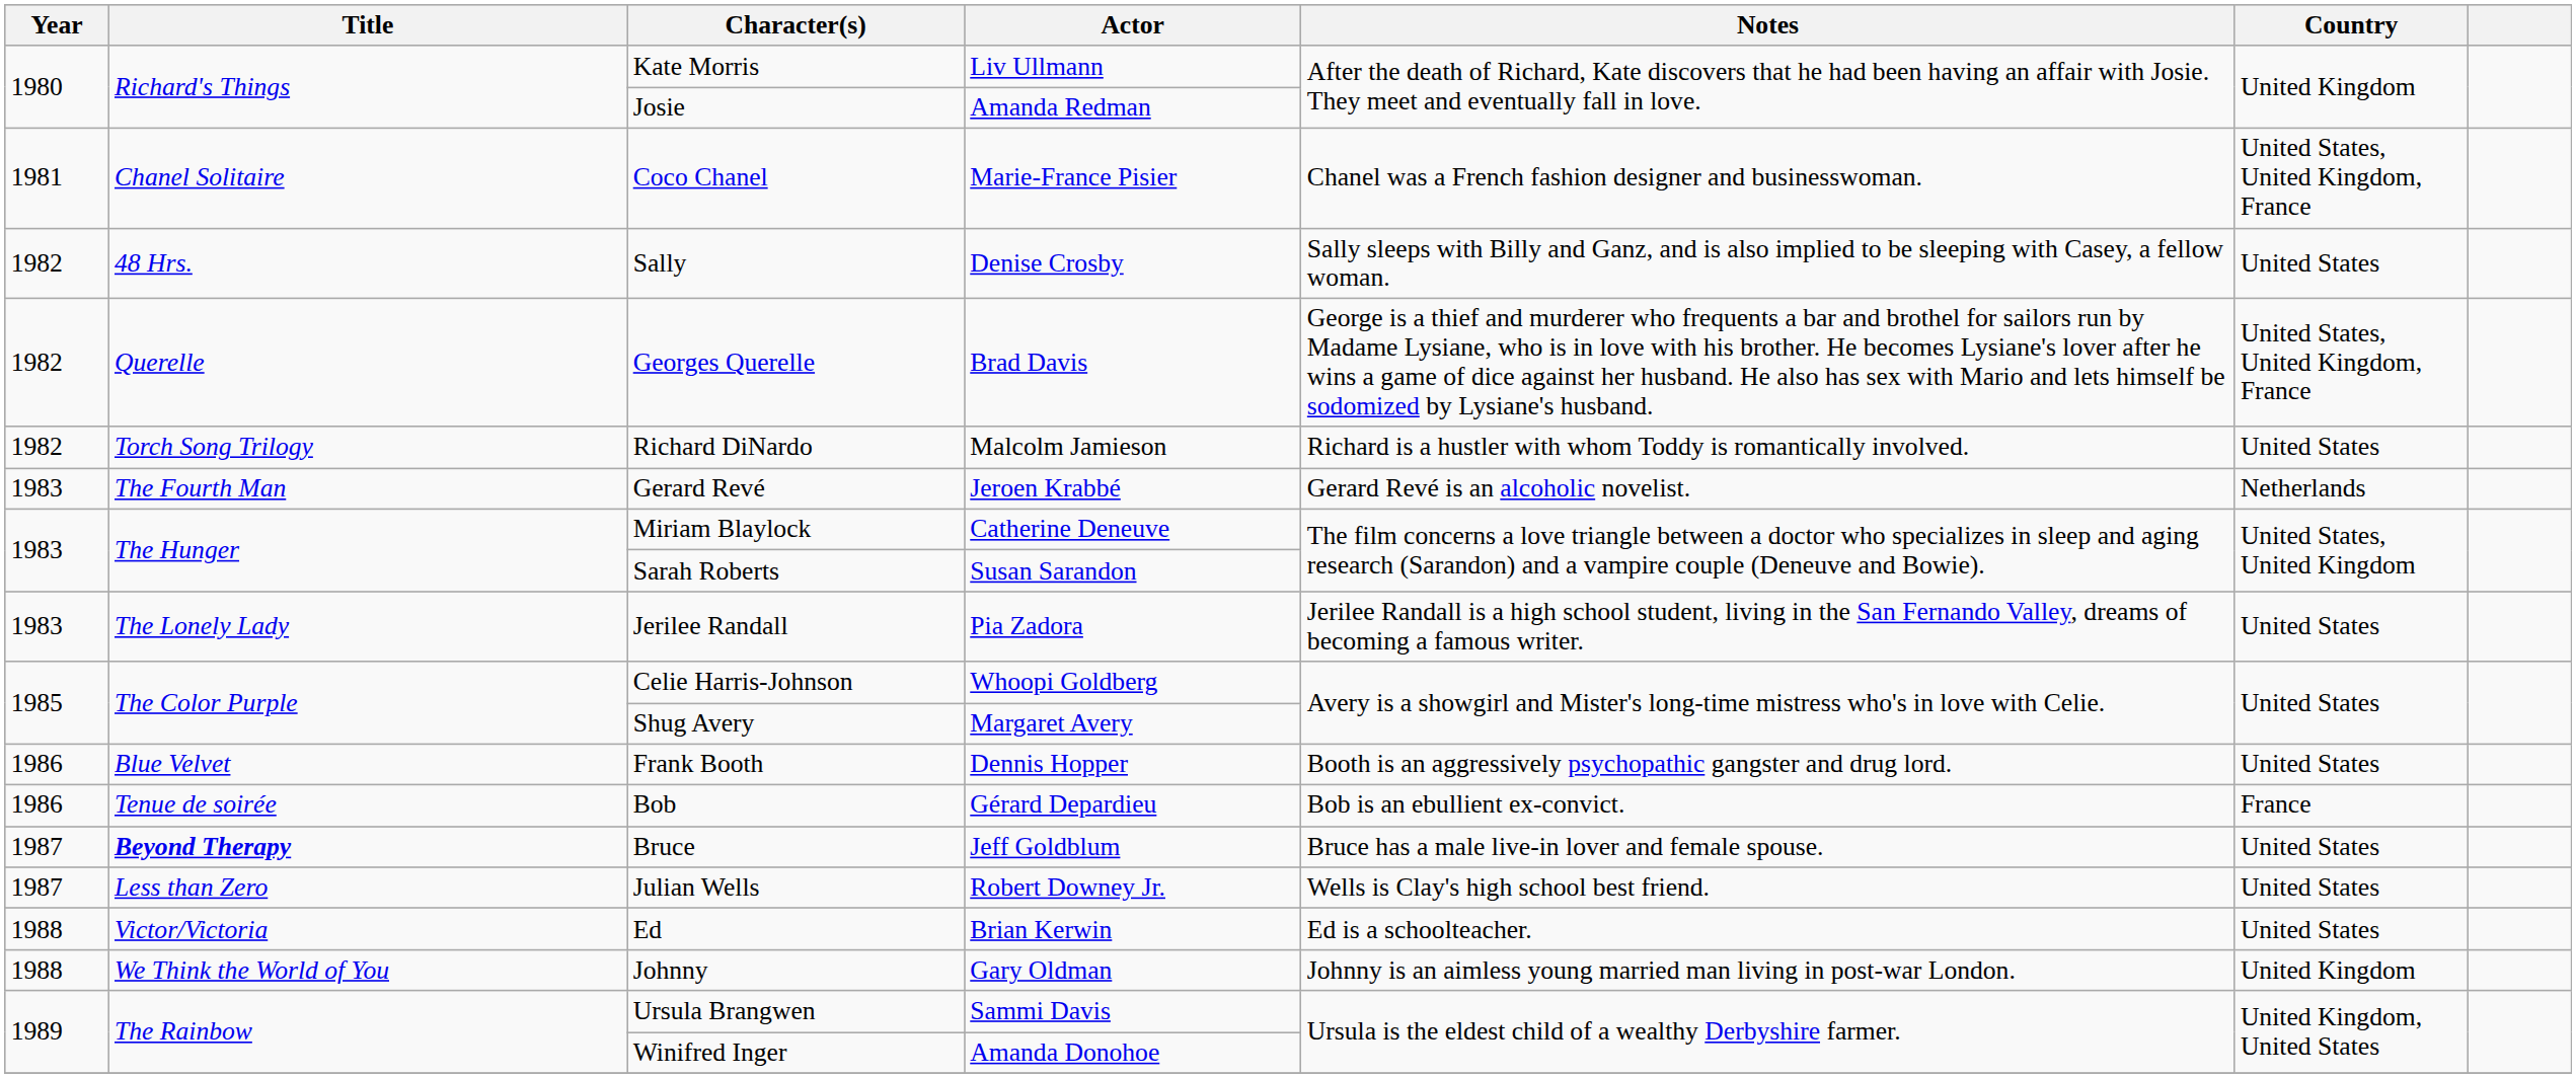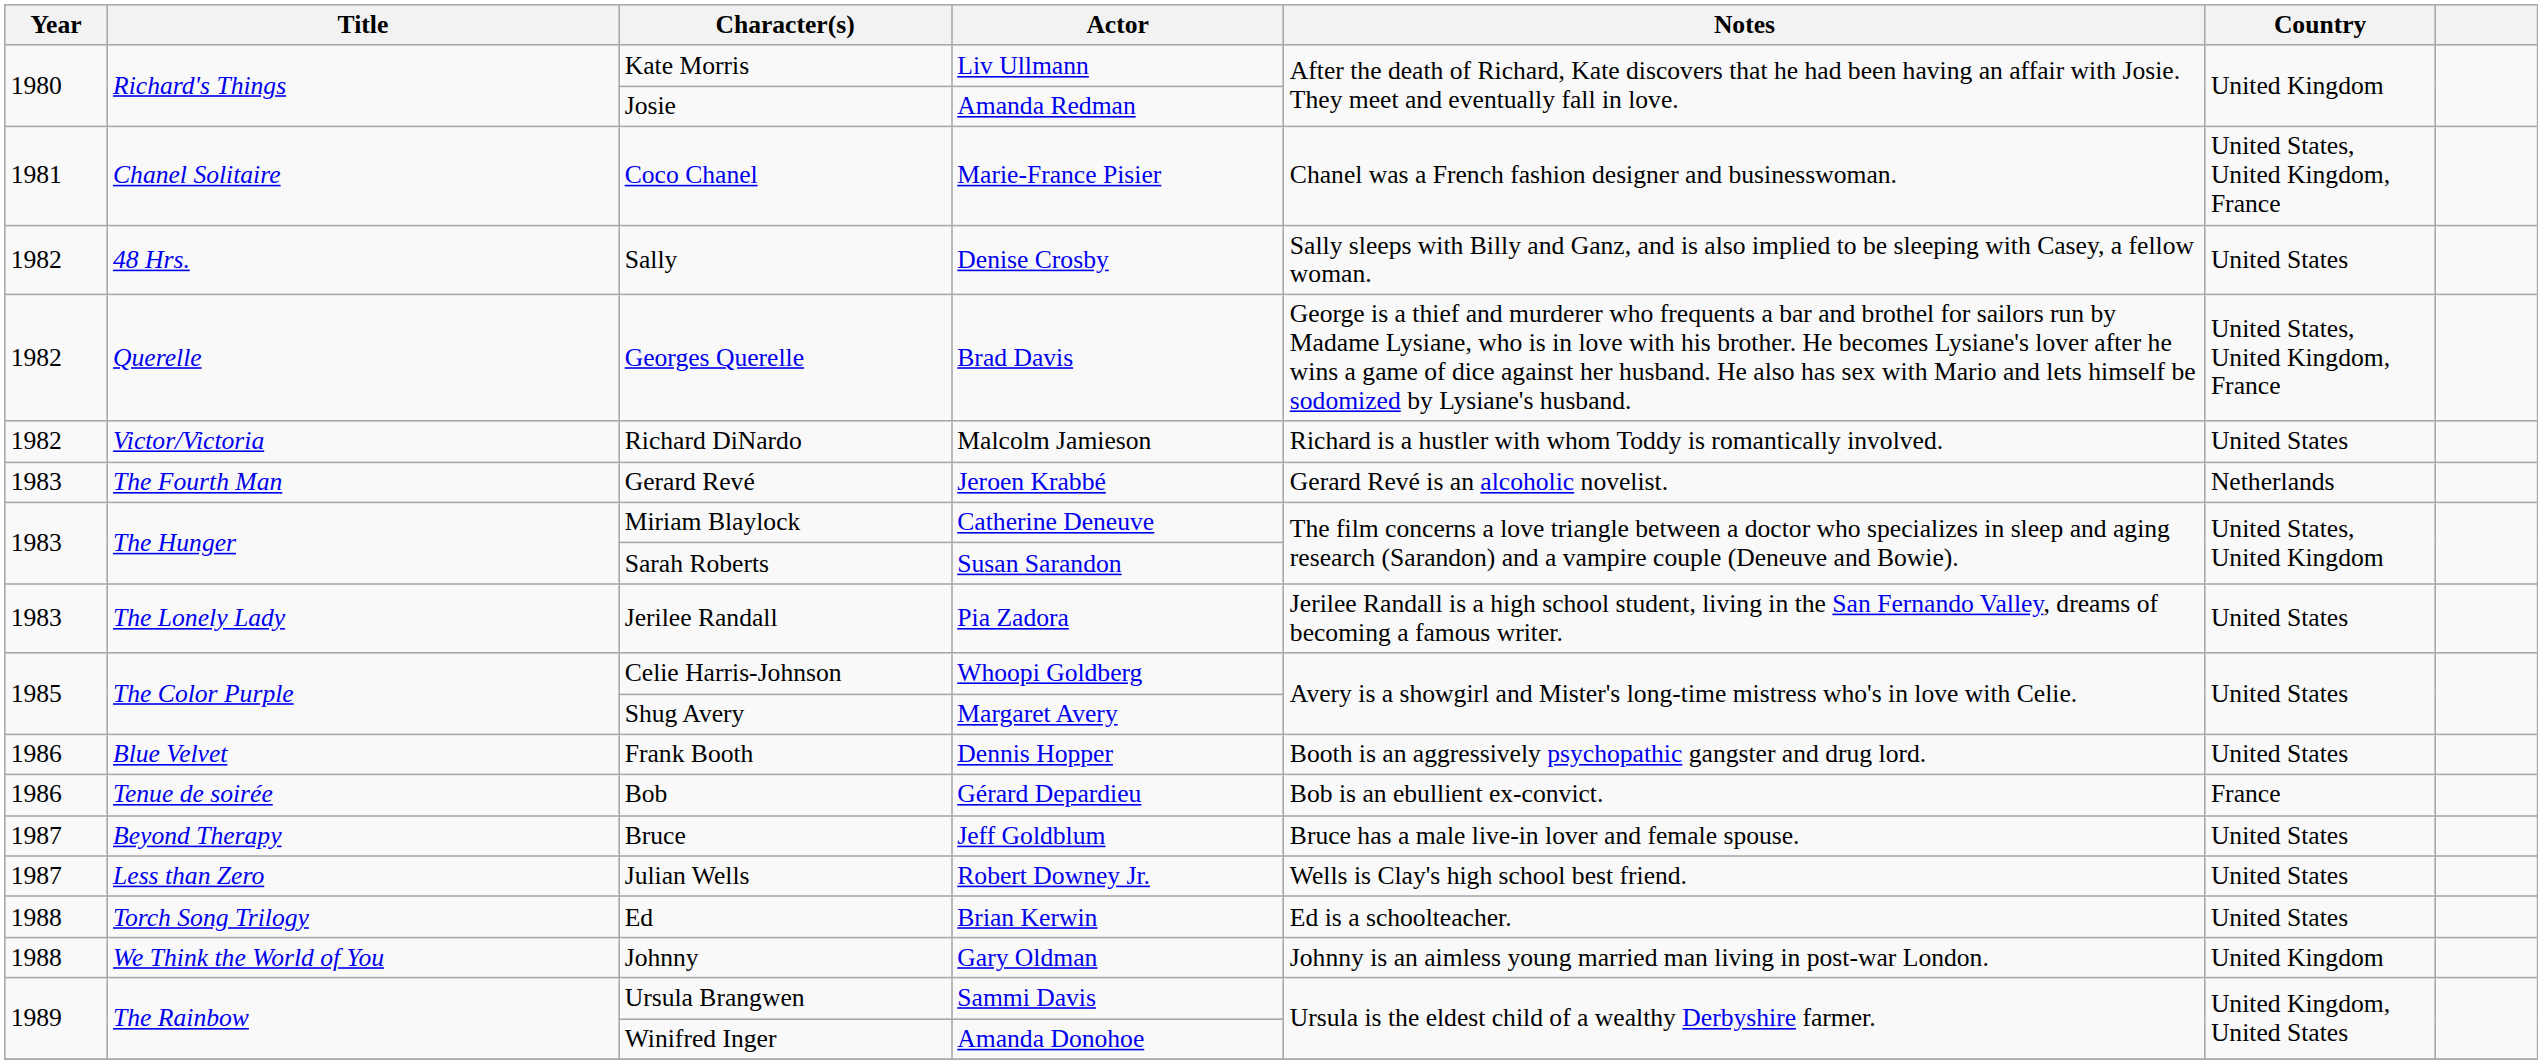Richard DiNardo | Title: Torch Song Trilogy -> Victor/Victoria
Bruce | Title: bold -> normal
Ed | Title: Victor/Victoria -> Torch Song Trilogy
